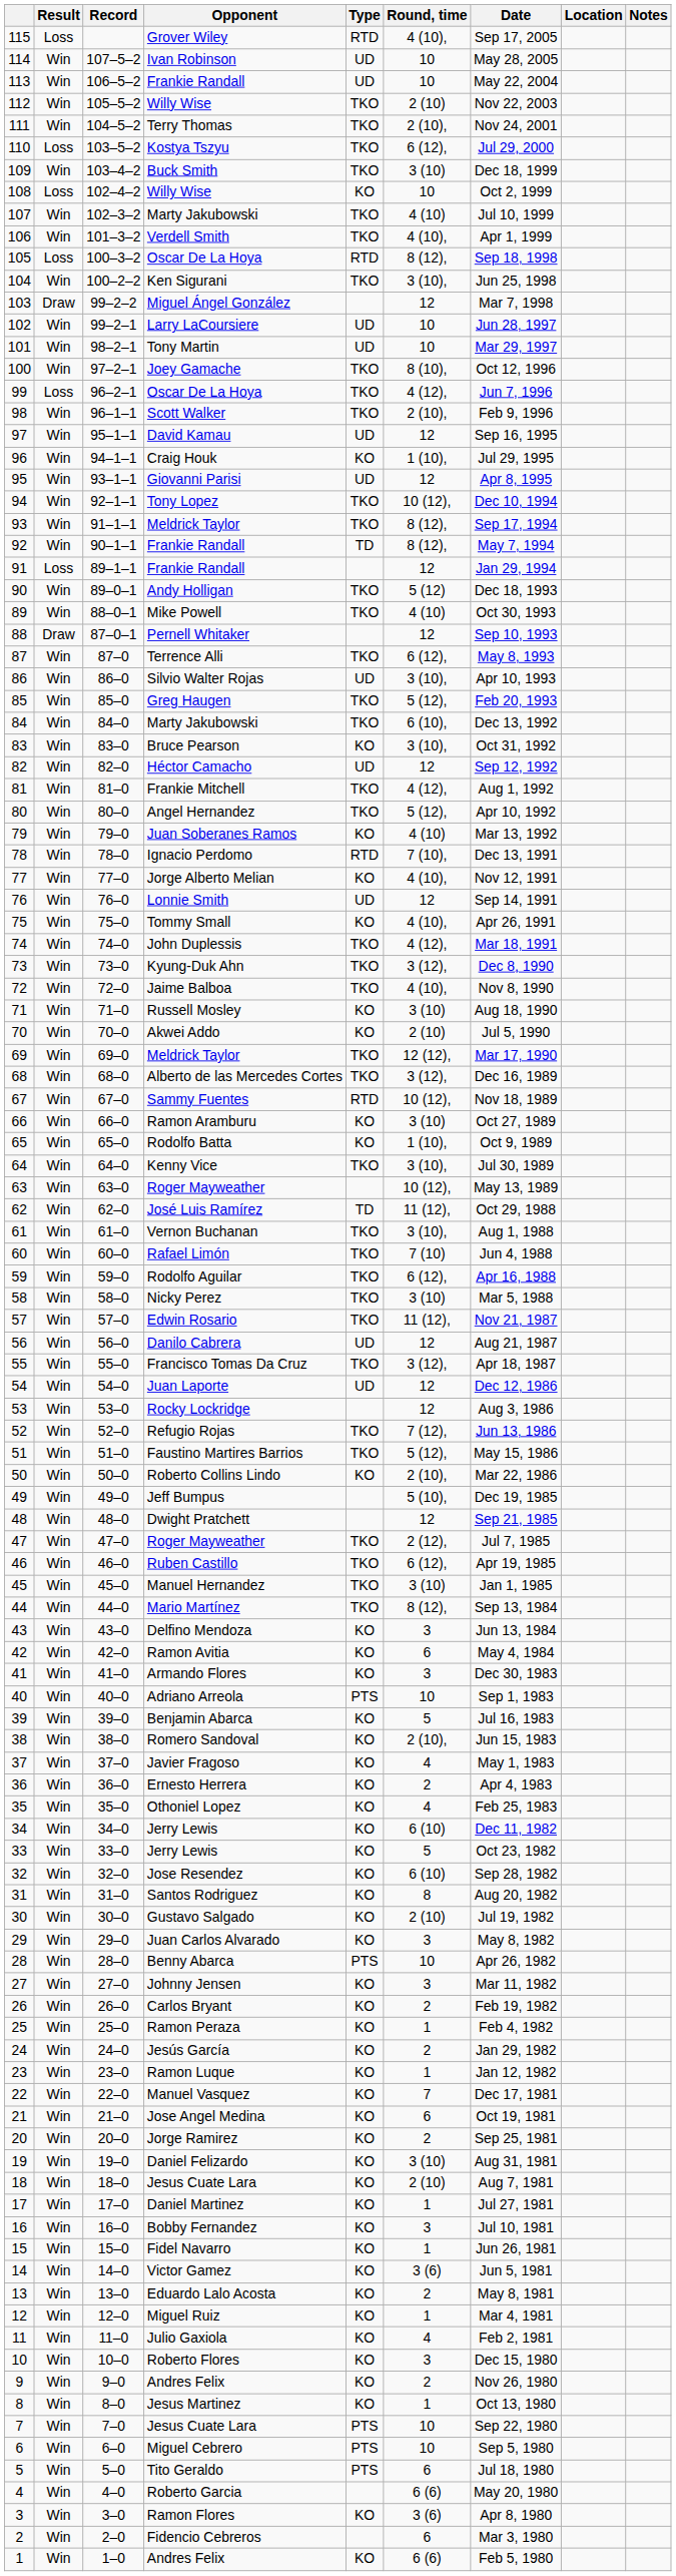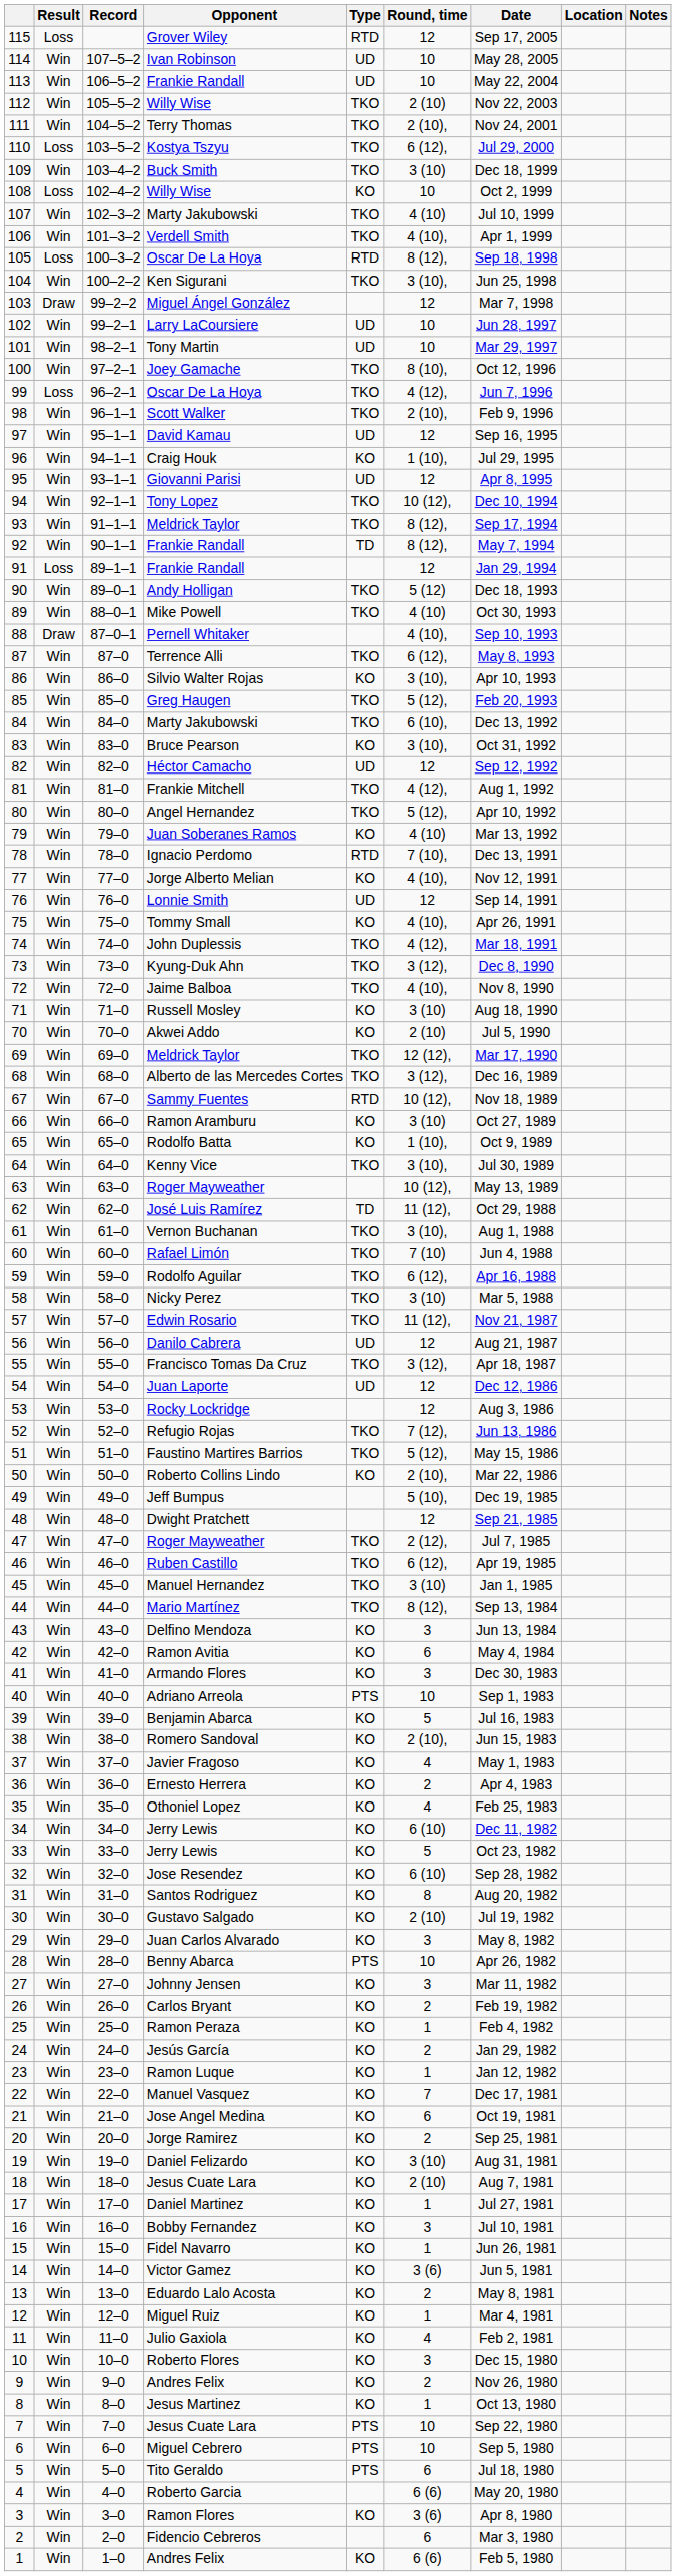Grover Wiley | Round, time: 4 (10), -> 12
Pernell Whitaker | Round, time: 12 -> 4 (10),
Silvio Walter Rojas | Type: UD -> KO
